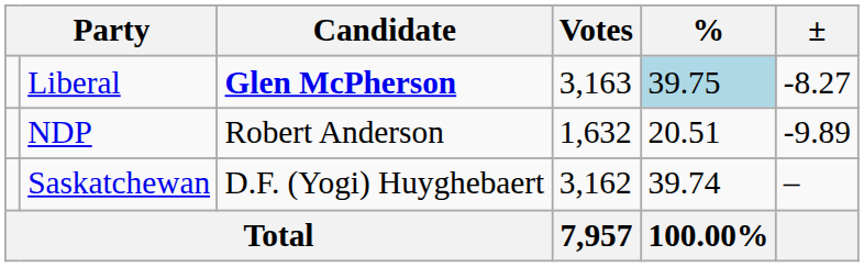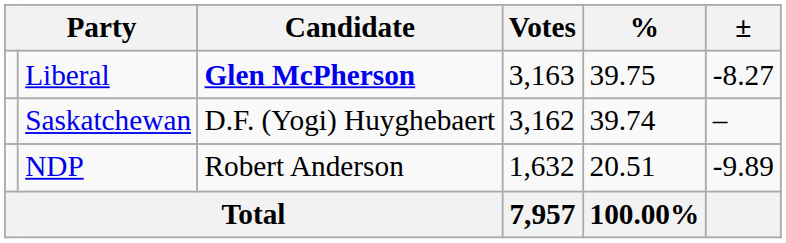Liberal | %: lightblue background -> no background
rows swapped: Saskatchewan <-> NDP
